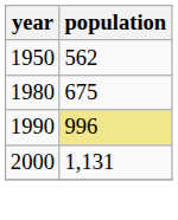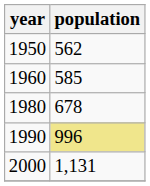+ row: 1960 | 585
1980 | population: 675 -> 678
